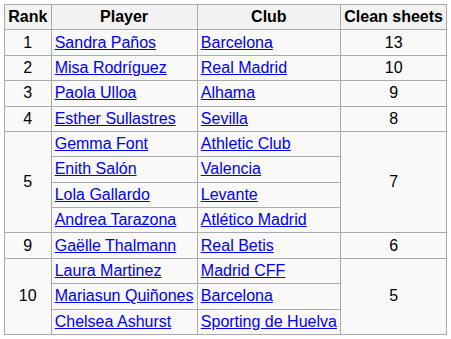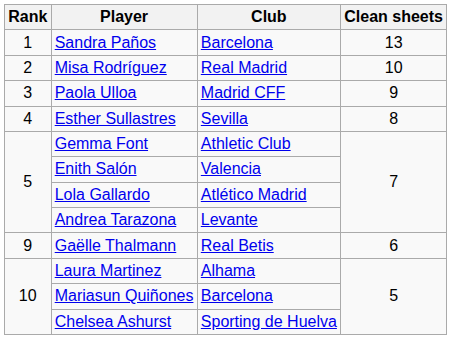Paola Ulloa | Club: Alhama -> Madrid CFF
Lola Gallardo | Club: Levante -> Atlético Madrid
Andrea Tarazona | Club: Atlético Madrid -> Levante
Laura Martinez | Club: Madrid CFF -> Alhama
